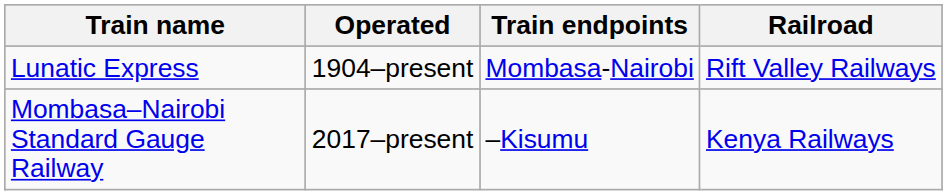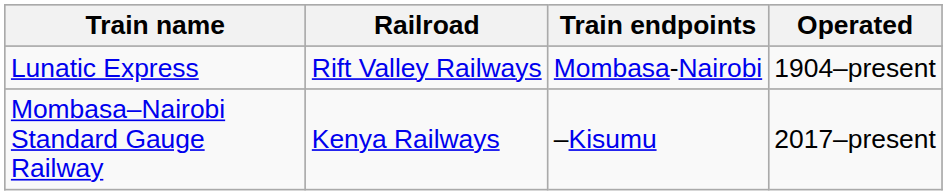columns swapped: Railroad <-> Operated
